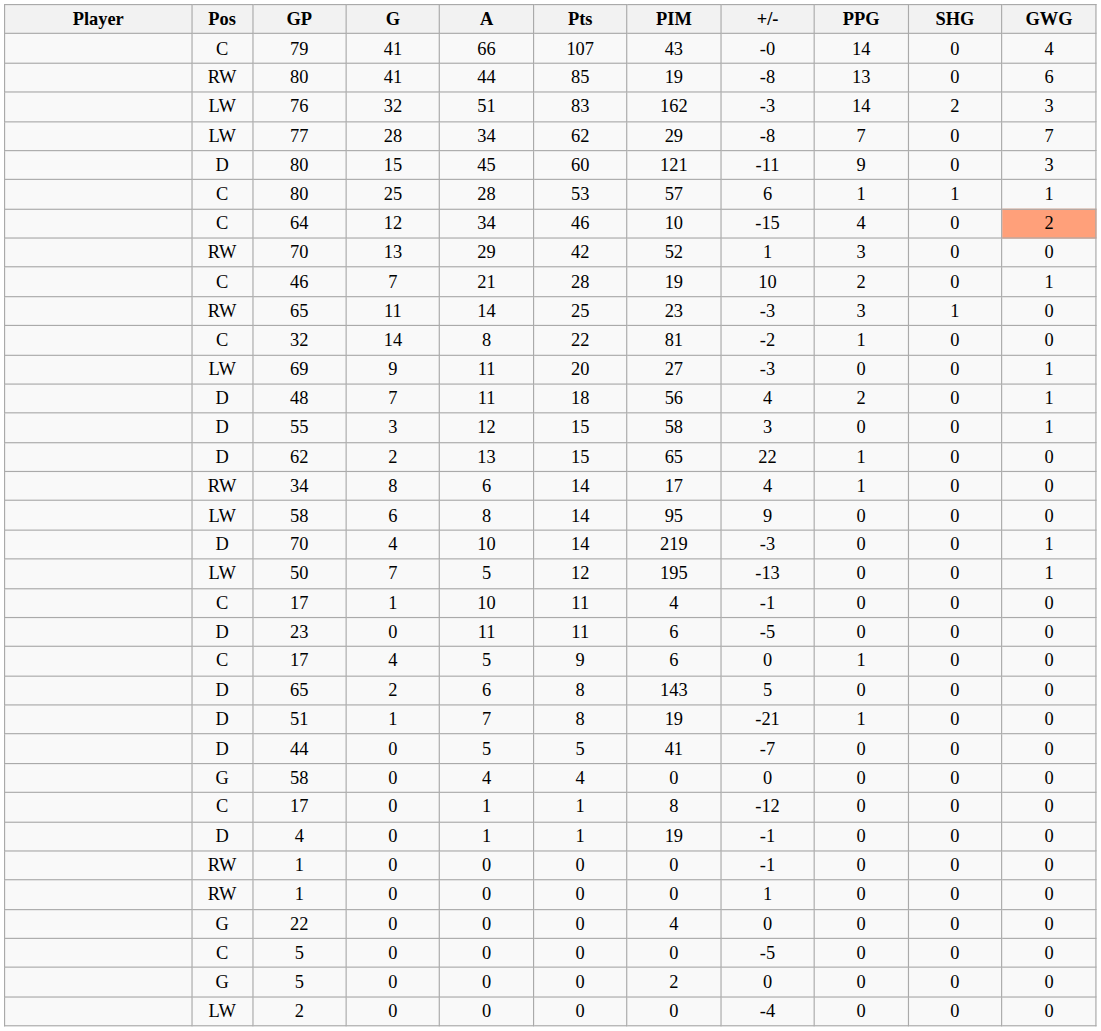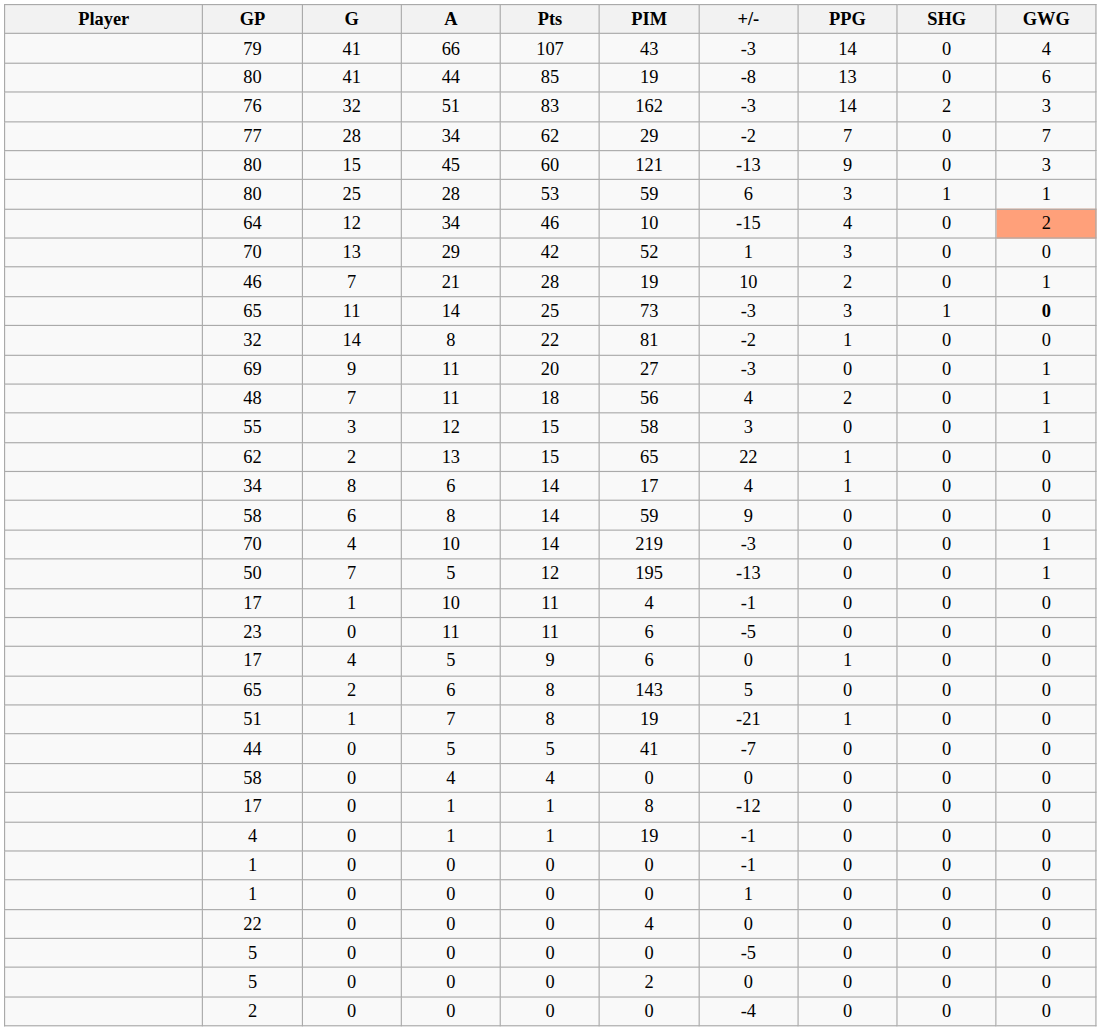- column: Pos | C | RW | LW | LW | D | C | C | RW | C | RW | C | LW | D | D | D | RW | LW | D | LW | C | D | C | D | D | D | G | C | D | RW | RW | G | C | G | LW
79 | +/-: -0 -> -3
77 | +/-: -8 -> -2
80 / 15 | +/-: -11 -> -13
80 / 25 | PIM: 57 -> 59
80 / 25 | PPG: 1 -> 3
65 / 11 | PIM: 23 -> 73
65 / 11 | GWG: normal -> bold
58 / 6 | PIM: 95 -> 59
